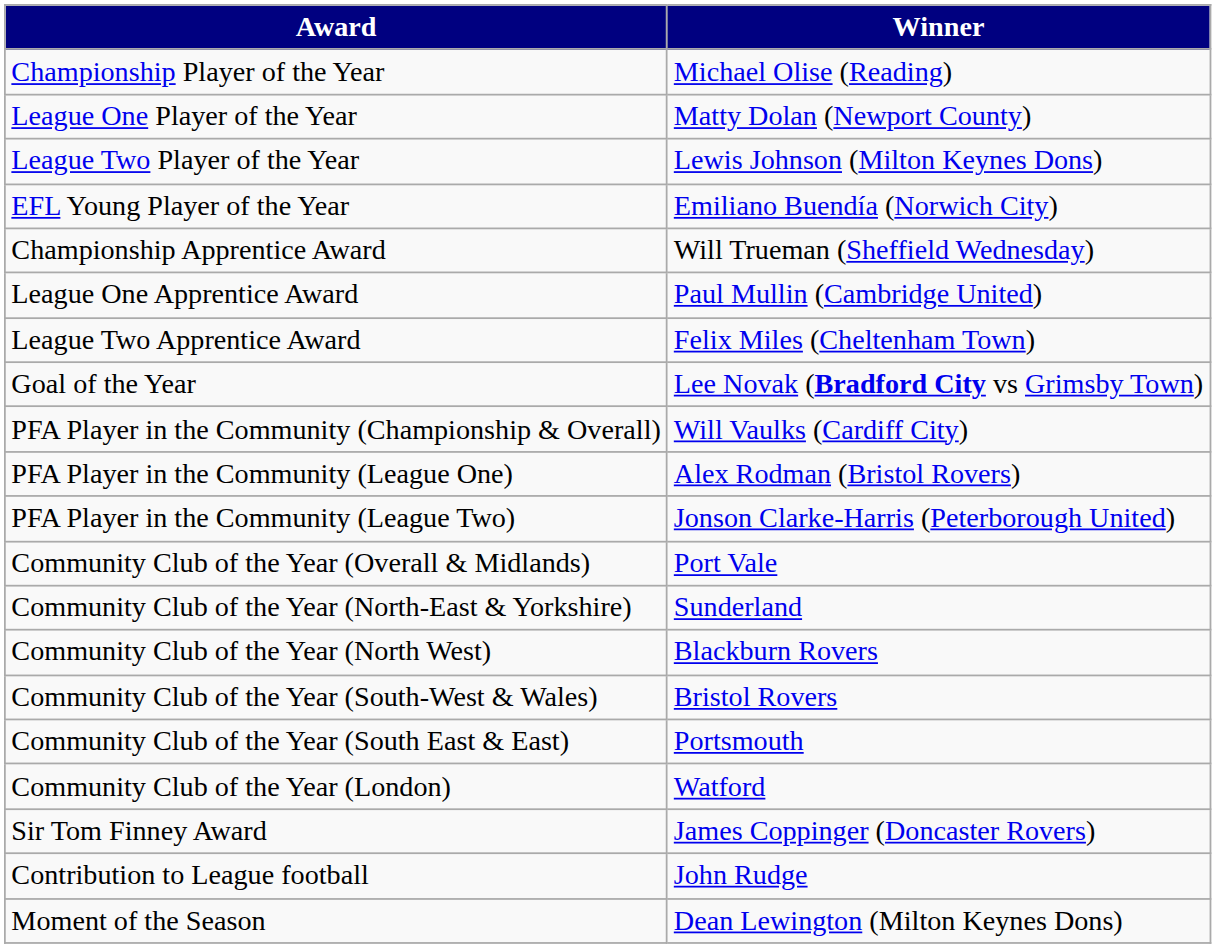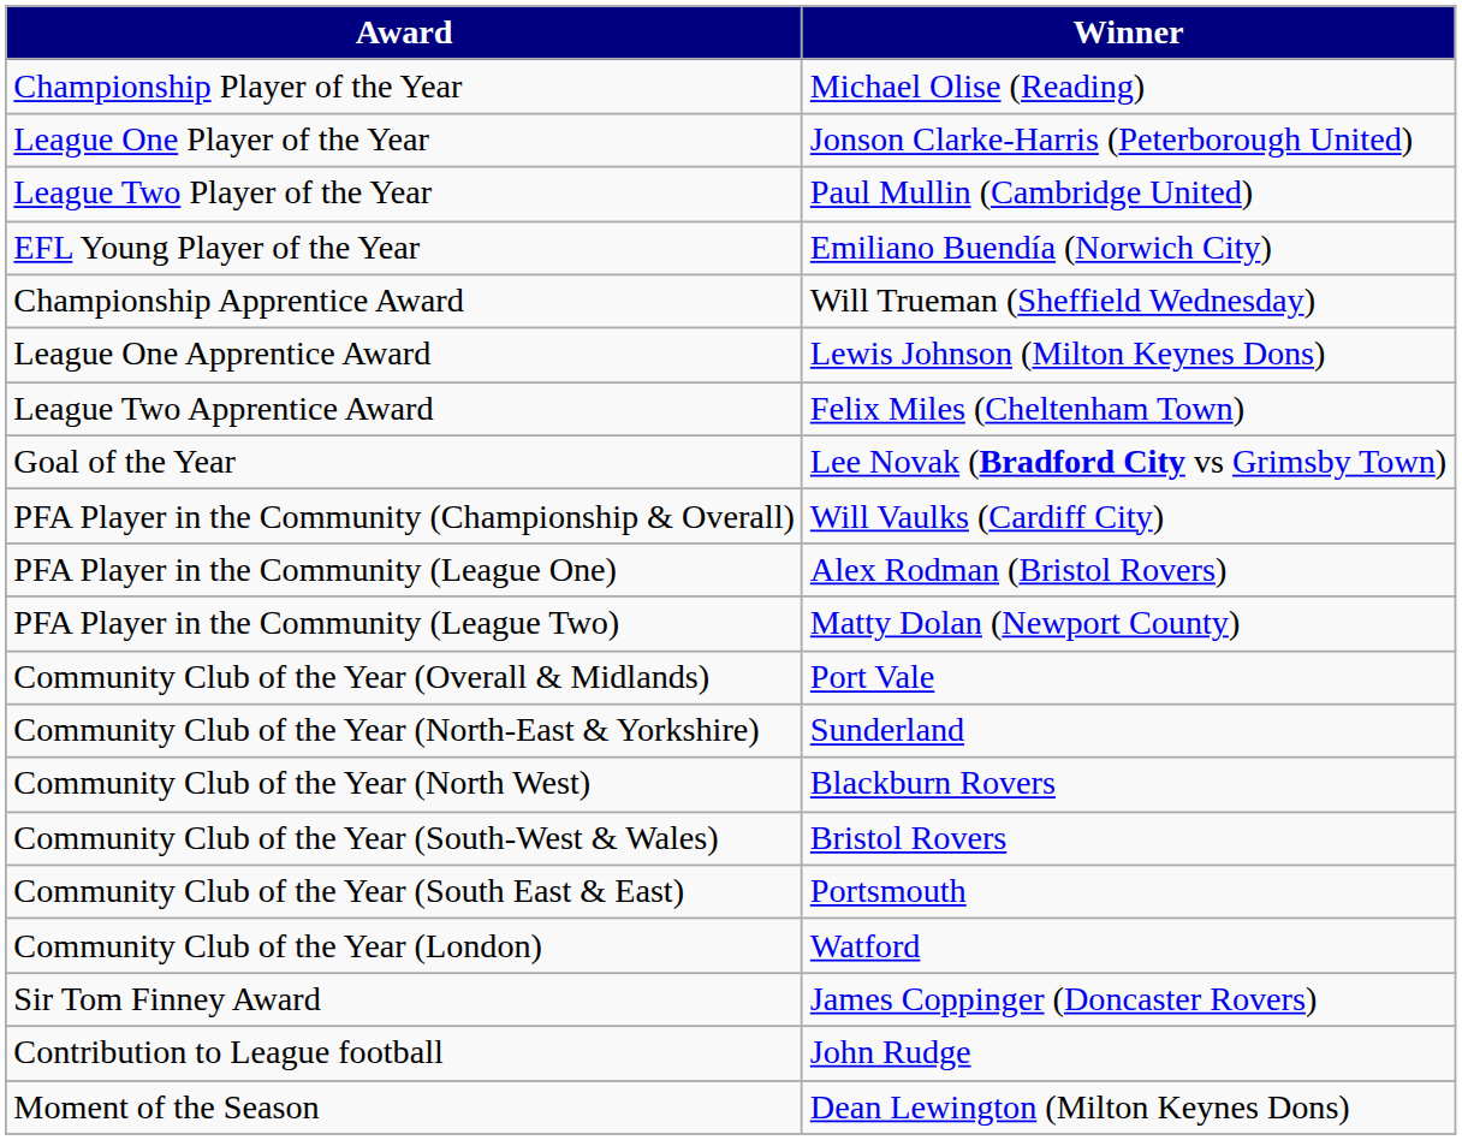League One Player of the Year | Winner: Matty Dolan (Newport County) -> Jonson Clarke-Harris (Peterborough United)
League Two Player of the Year | Winner: Lewis Johnson (Milton Keynes Dons) -> Paul Mullin (Cambridge United)
League One Apprentice Award | Winner: Paul Mullin (Cambridge United) -> Lewis Johnson (Milton Keynes Dons)
PFA Player in the Community (League Two) | Winner: Jonson Clarke-Harris (Peterborough United) -> Matty Dolan (Newport County)
